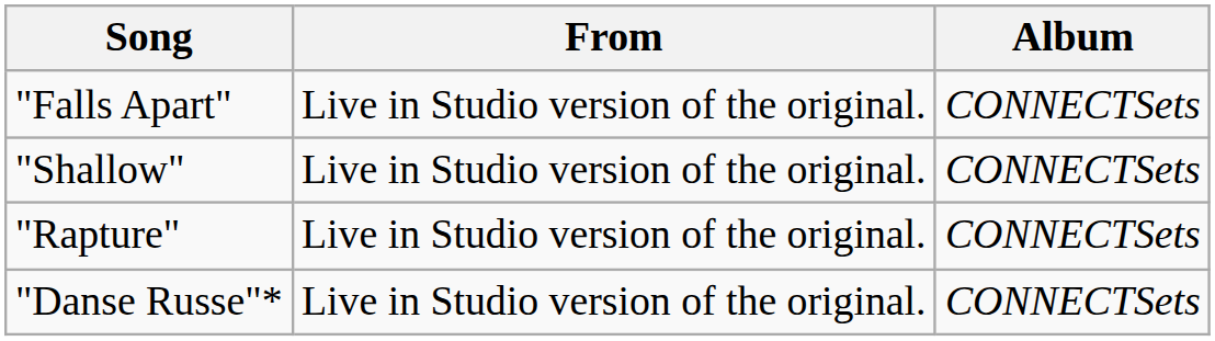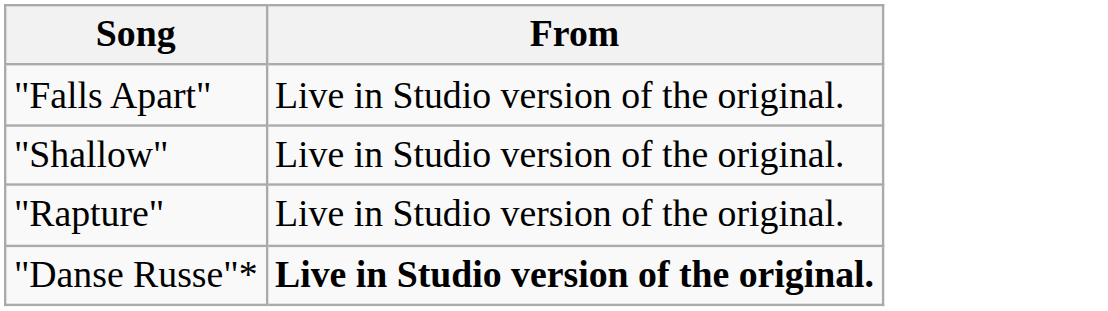- column: Album | CONNECTSets | CONNECTSets | CONNECTSets | CONNECTSets
"Danse Russe"* | From: normal -> bold
